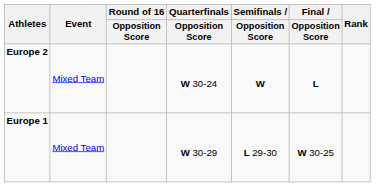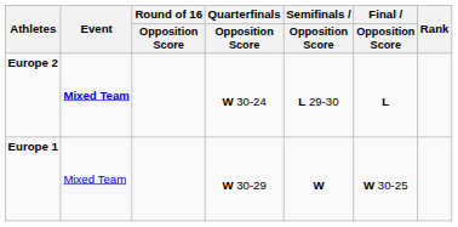Europe 2 | Event: normal -> bold
Europe 2 | Semifinals / Opposition Score: W -> L 29-30
Europe 1 | Semifinals / Opposition Score: L 29-30 -> W
